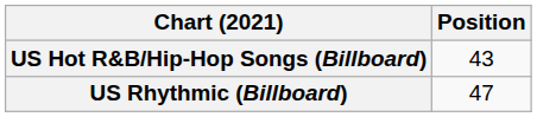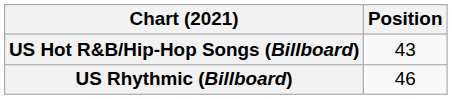US Rhythmic (Billboard) | Position: 47 -> 46
